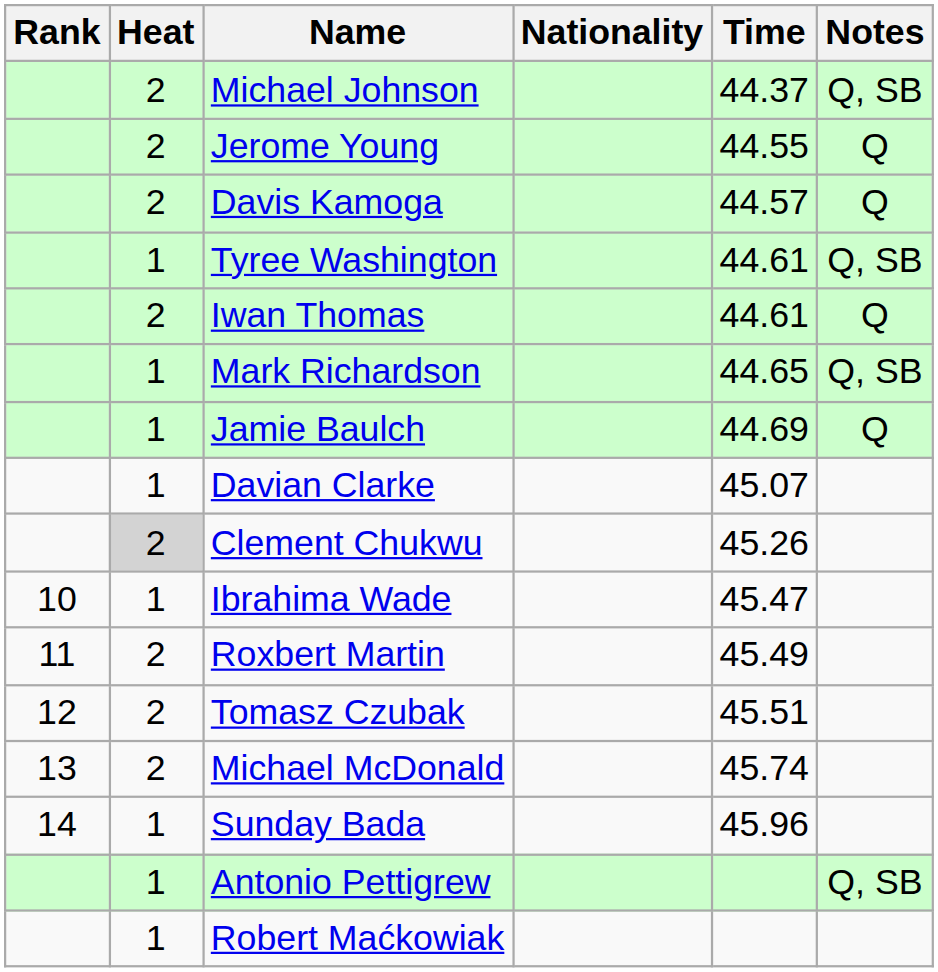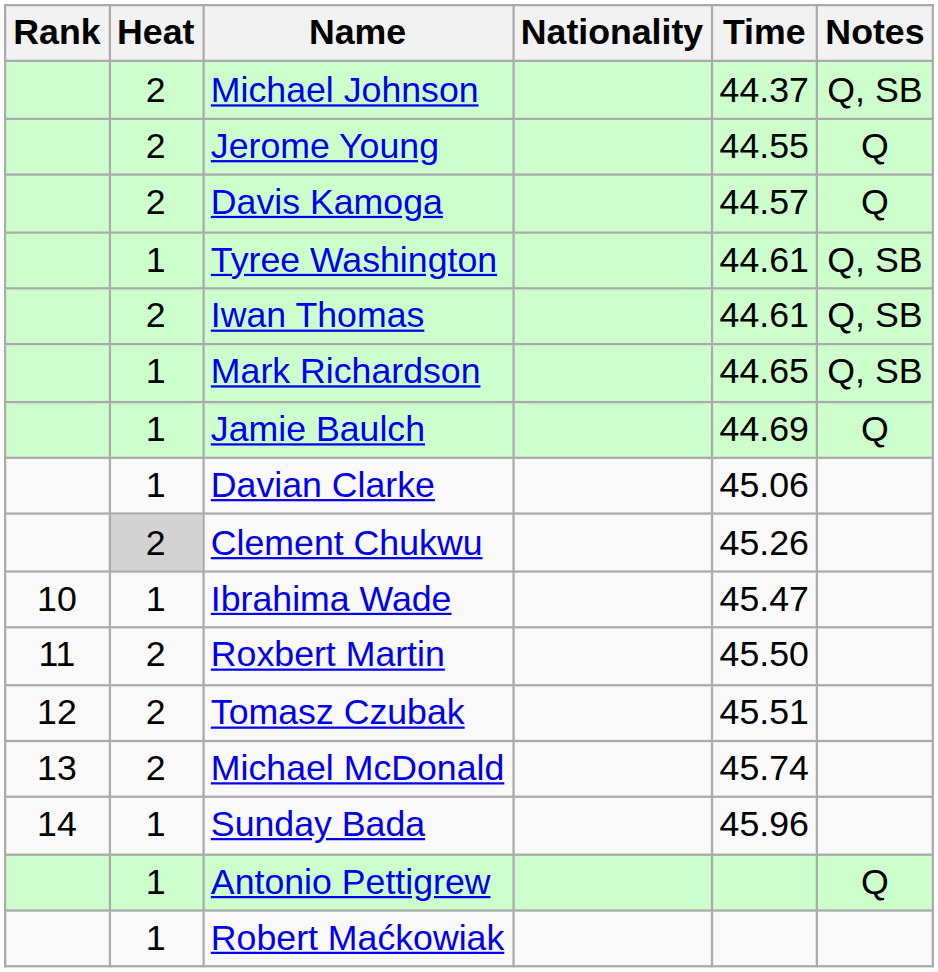Iwan Thomas | Notes: Q -> Q, SB
Davian Clarke | Time: 45.07 -> 45.06
Roxbert Martin | Time: 45.49 -> 45.50
Antonio Pettigrew | Notes: Q, SB -> Q
